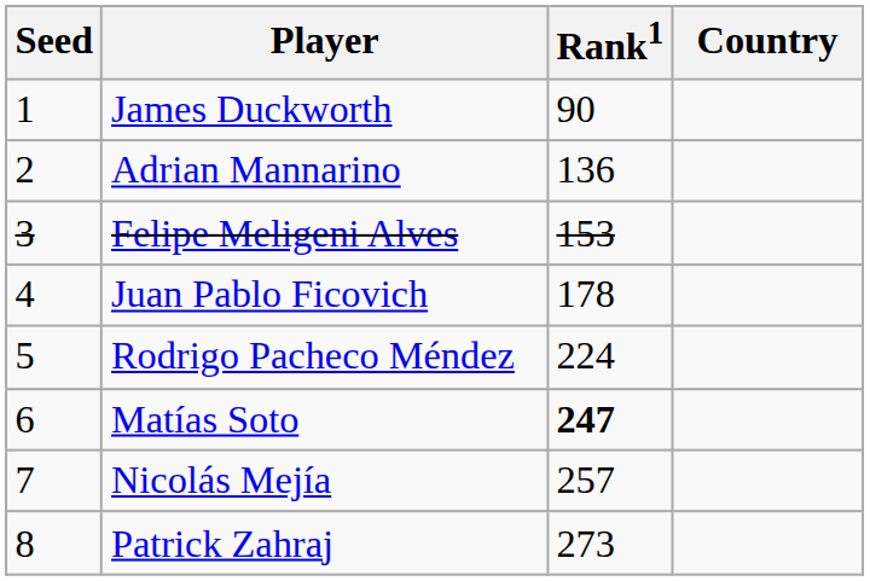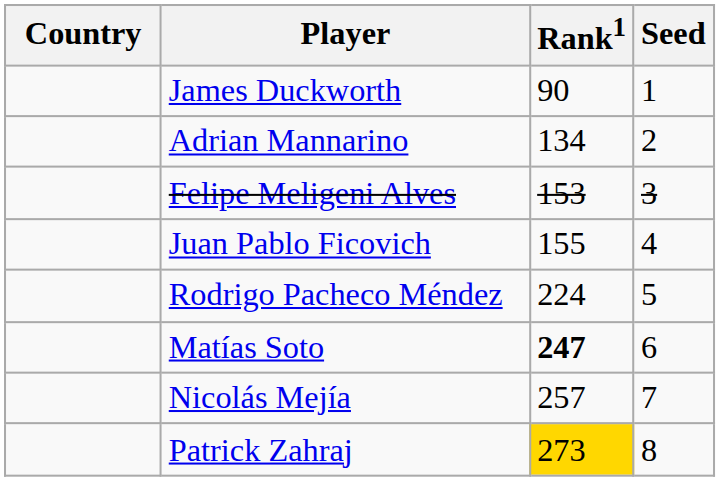columns swapped: Country <-> Seed
Adrian Mannarino | Rank1: 136 -> 134
Juan Pablo Ficovich | Rank1: 178 -> 155
Patrick Zahraj | Rank1: no background -> gold background
